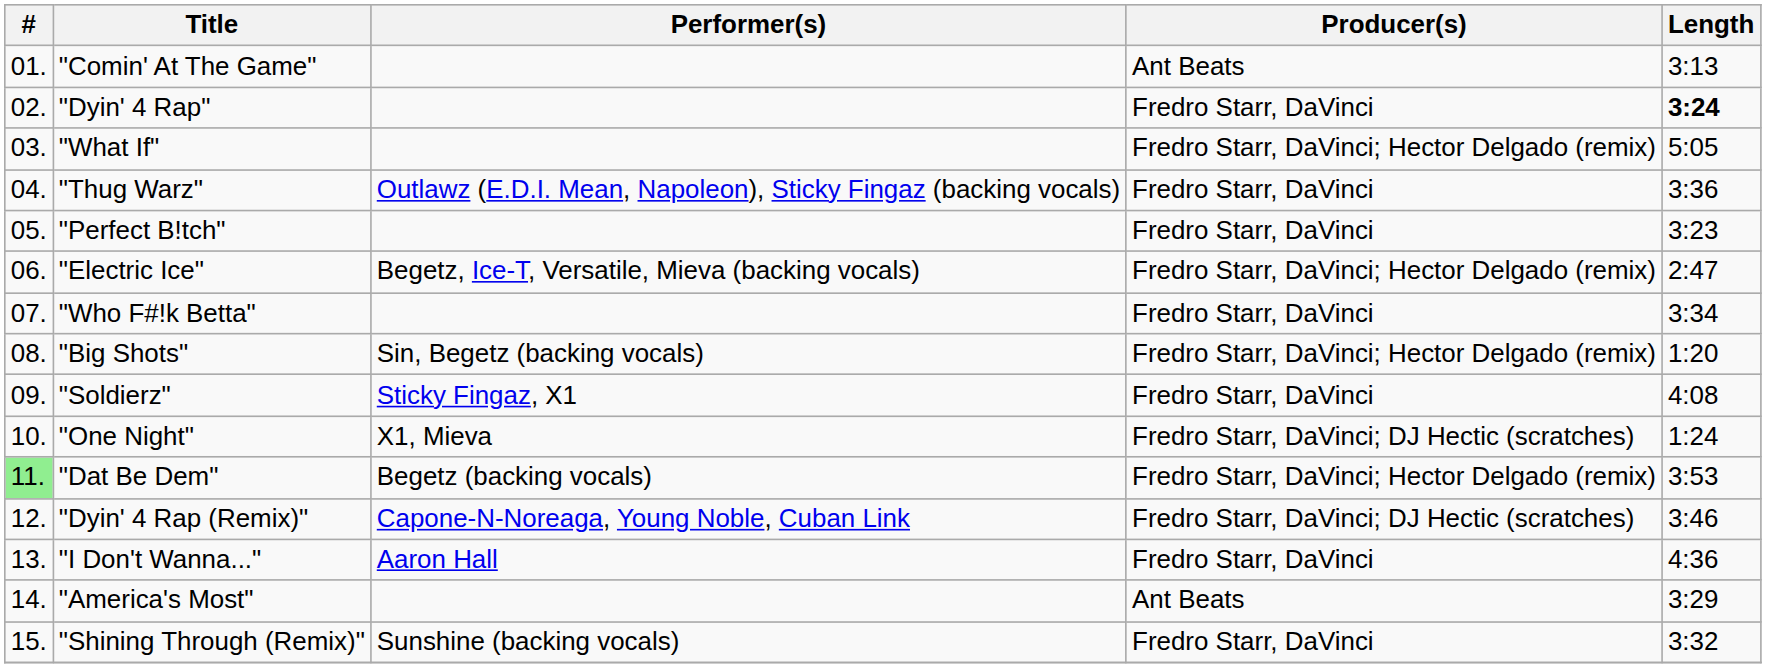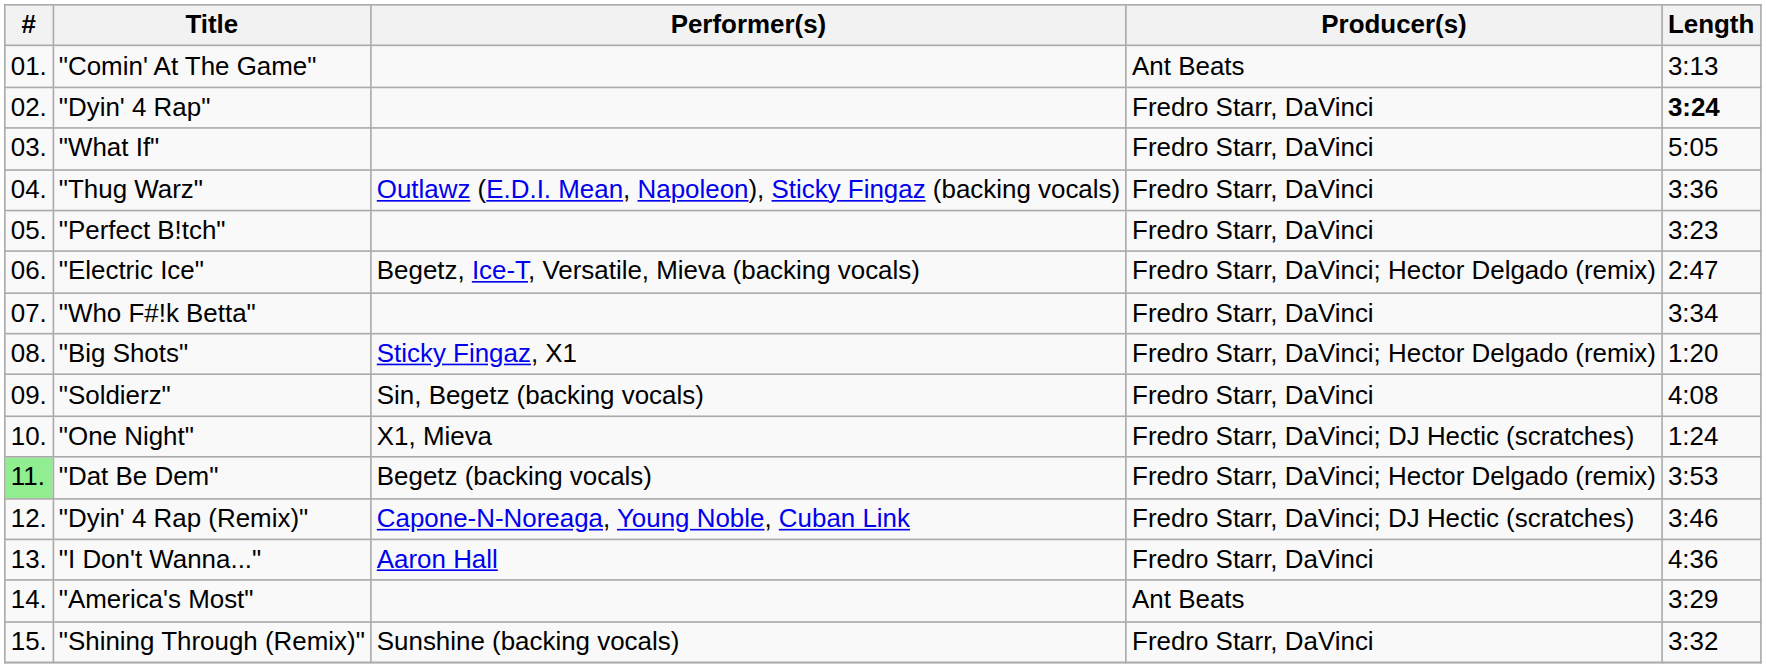"What If" | Producer(s): Fredro Starr, DaVinci; Hector Delgado (remix) -> Fredro Starr, DaVinci
"Big Shots" | Performer(s): Sin, Begetz (backing vocals) -> Sticky Fingaz, X1
"Soldierz" | Performer(s): Sticky Fingaz, X1 -> Sin, Begetz (backing vocals)
